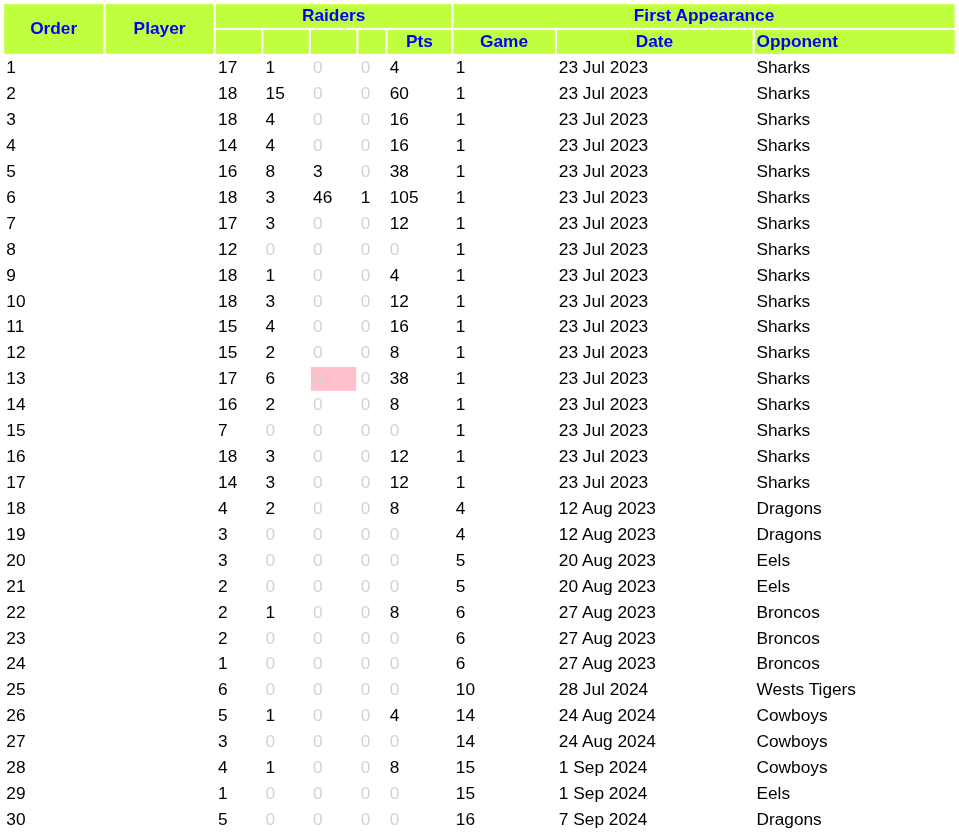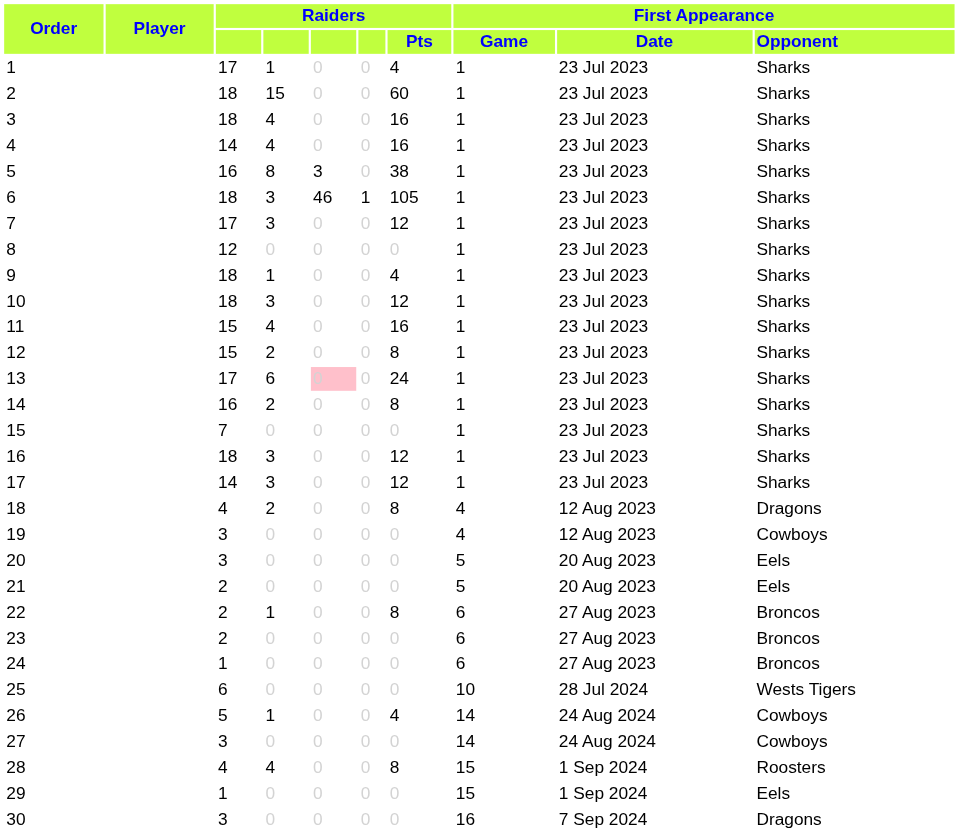13 | Raiders / Pts: 38 -> 24
19 | First Appearance / Opponent: Dragons -> Cowboys
28 | column 4: 1 -> 4
28 | First Appearance / Opponent: Cowboys -> Roosters
30 | column 3: 5 -> 3
